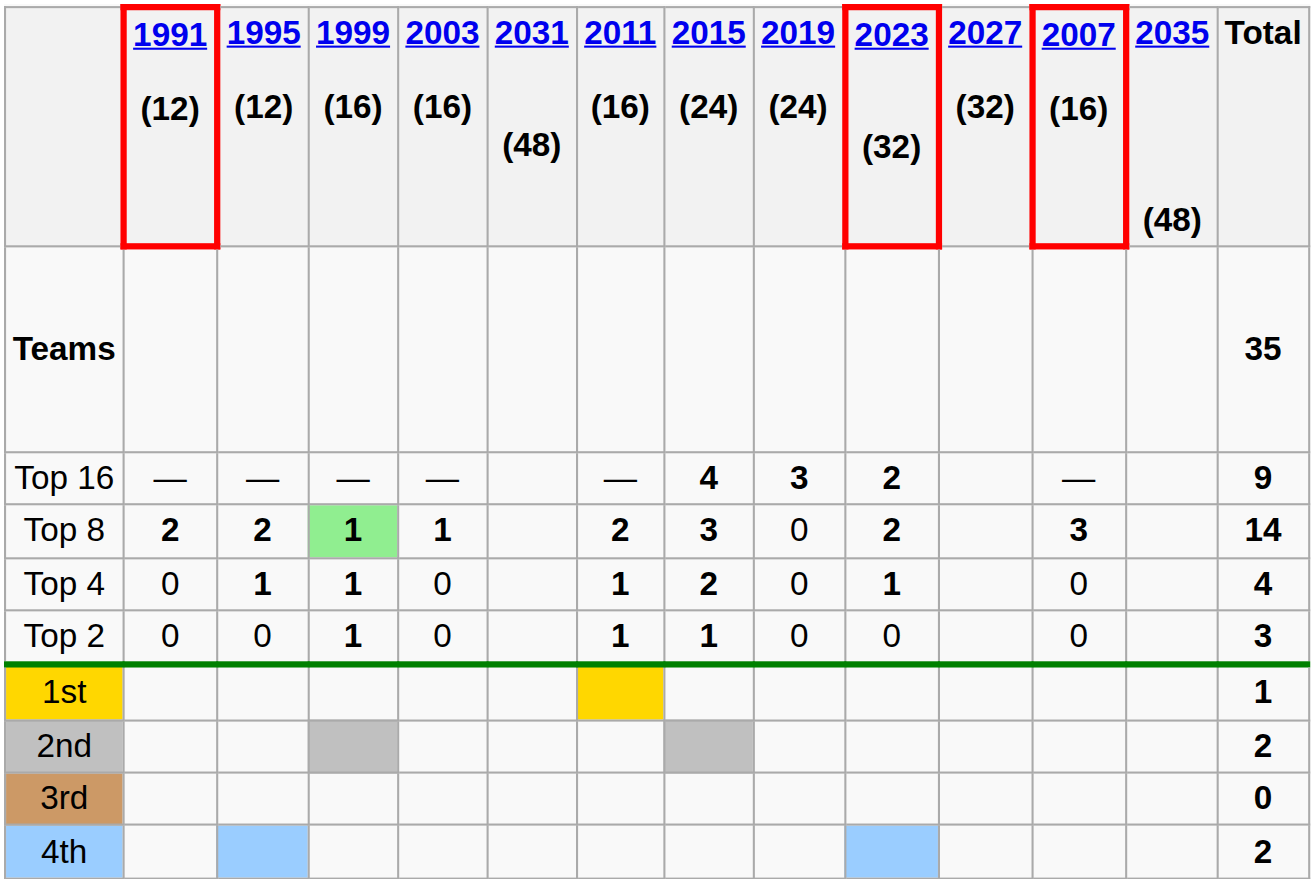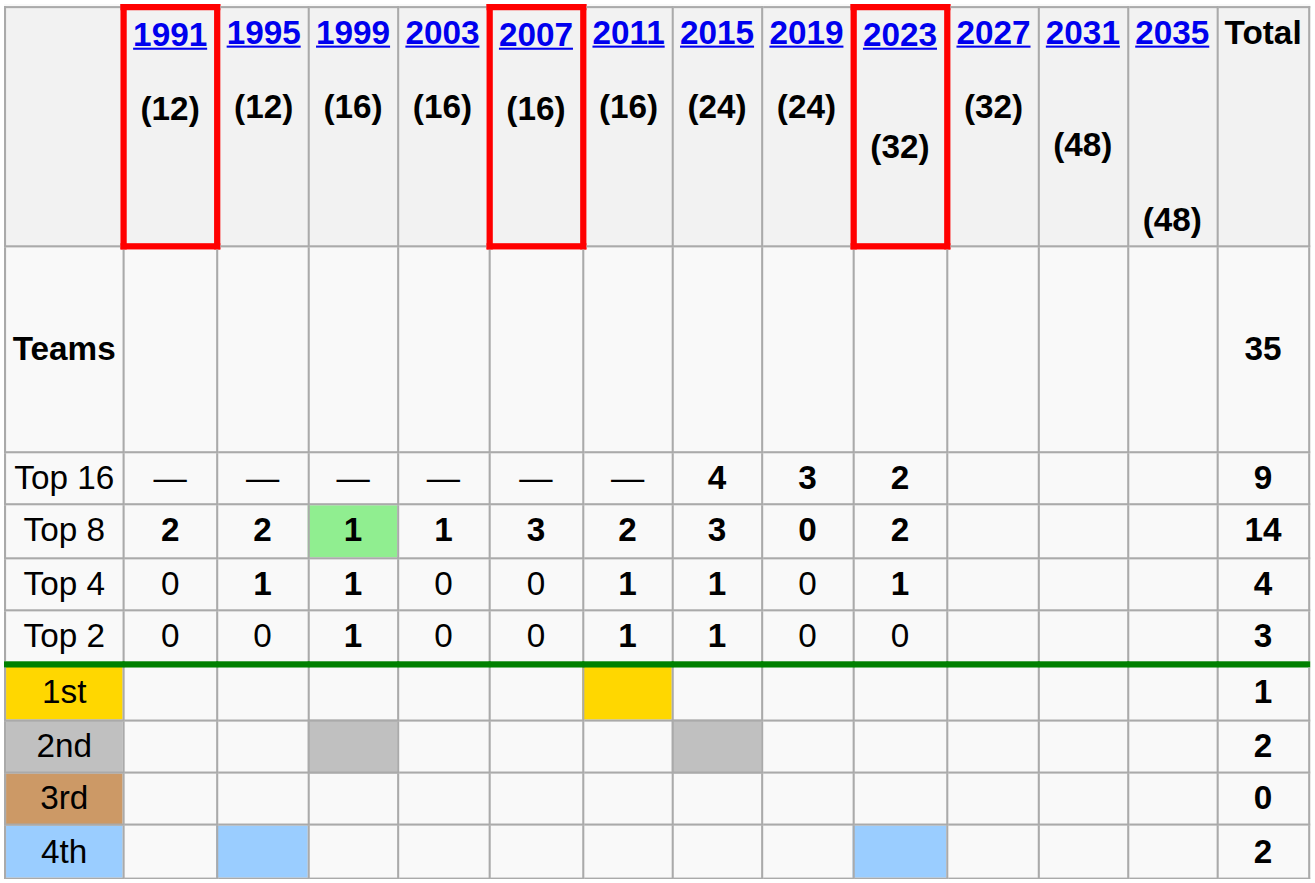columns swapped: 2007 (16) <-> 2031 (48)
Top 8 | 2019 (24): normal -> bold
Top 4 | 2015 (24): 2 -> 1
